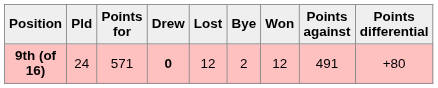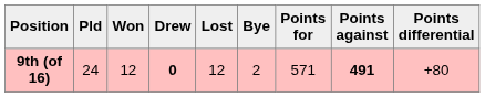columns swapped: Won <-> Points for
9th (of 16) | Points against: normal -> bold
